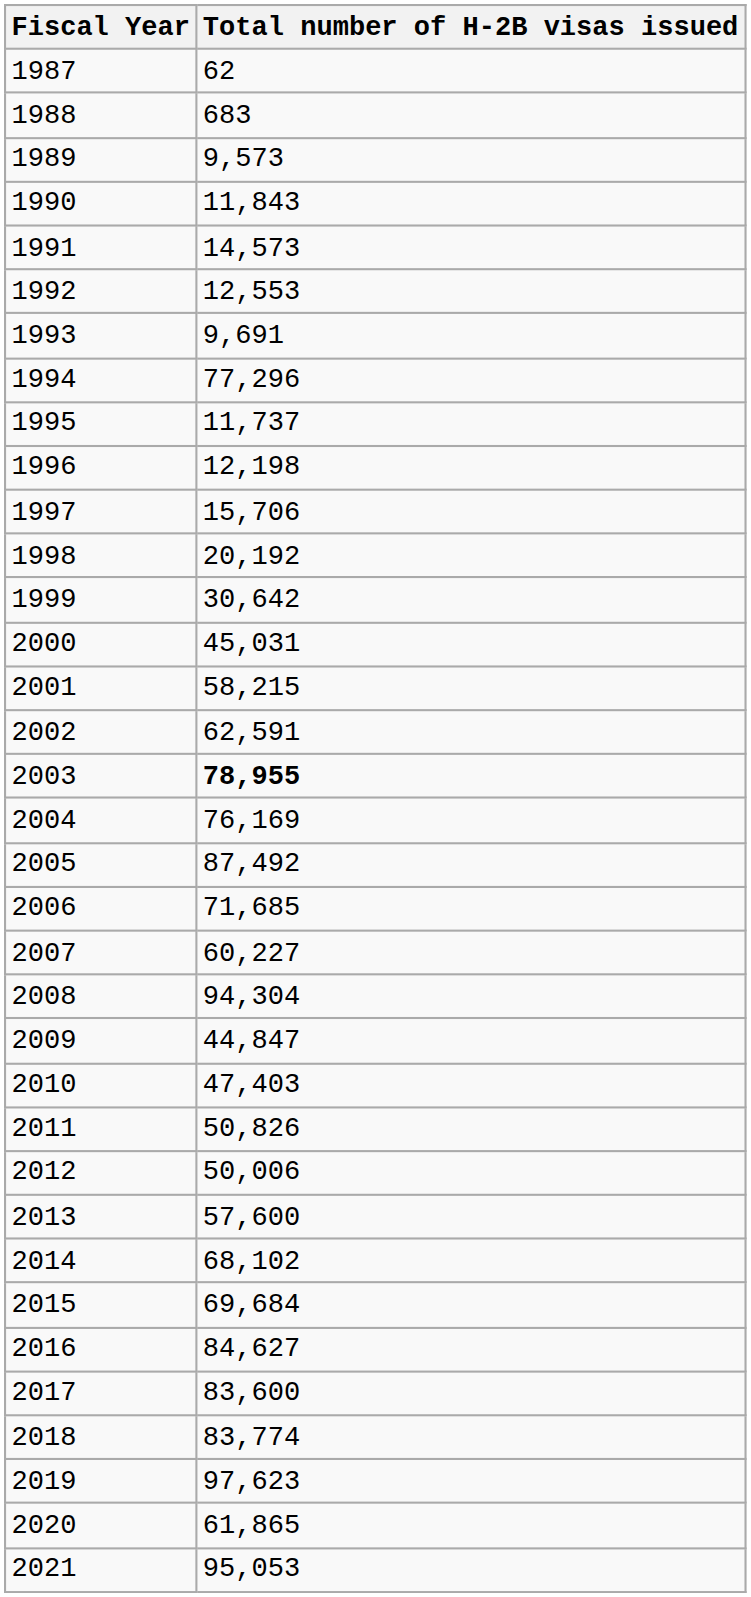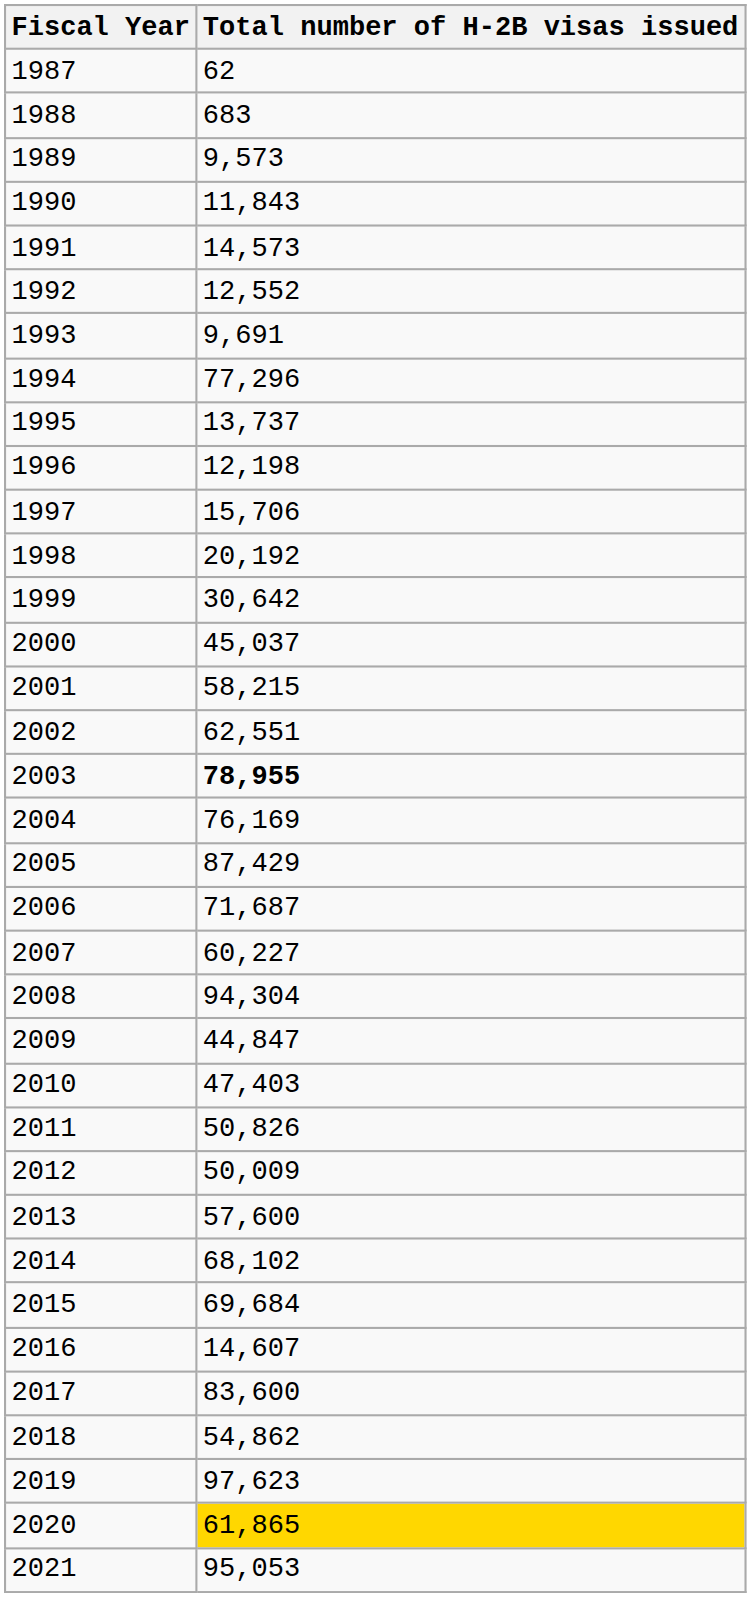1992 | Total number of H-2B visas issued: 12,553 -> 12,552
1995 | Total number of H-2B visas issued: 11,737 -> 13,737
2000 | Total number of H-2B visas issued: 45,031 -> 45,037
2002 | Total number of H-2B visas issued: 62,591 -> 62,551
2005 | Total number of H-2B visas issued: 87,492 -> 87,429
2006 | Total number of H-2B visas issued: 71,685 -> 71,687
2012 | Total number of H-2B visas issued: 50,006 -> 50,009
2016 | Total number of H-2B visas issued: 84,627 -> 14,607
2018 | Total number of H-2B visas issued: 83,774 -> 54,862
2020 | Total number of H-2B visas issued: no background -> gold background
